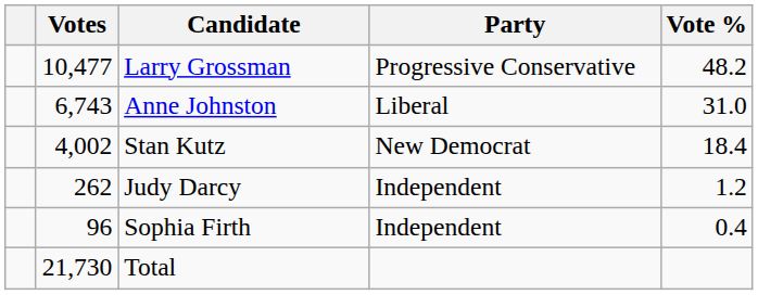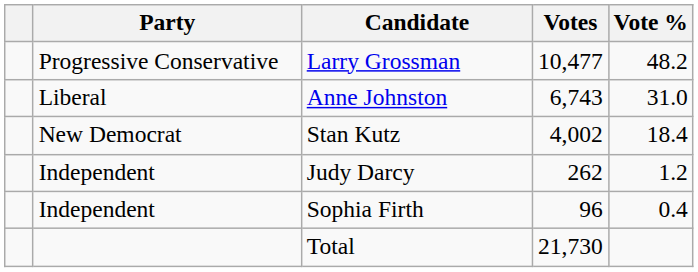columns swapped: Party <-> Votes
